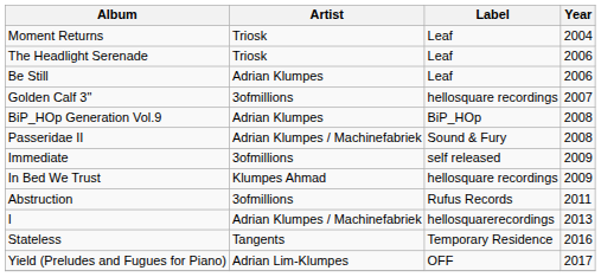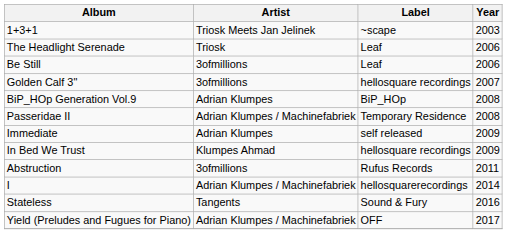+ row: 1+3+1 | Triosk Meets Jan Jelinek | ~scape | 2003
- row: Moment Returns | Triosk | Leaf | 2004
Be Still | Artist: Adrian Klumpes -> 3ofmillions
Passeridae II | Label: Sound & Fury -> Temporary Residence
Immediate | Artist: 3ofmillions -> Adrian Klumpes
I | Year: 2013 -> 2014
Stateless | Label: Temporary Residence -> Sound & Fury
Yield (Preludes and Fugues for Piano) | Artist: Adrian Lim-Klumpes -> Adrian Klumpes / Machinefabriek
